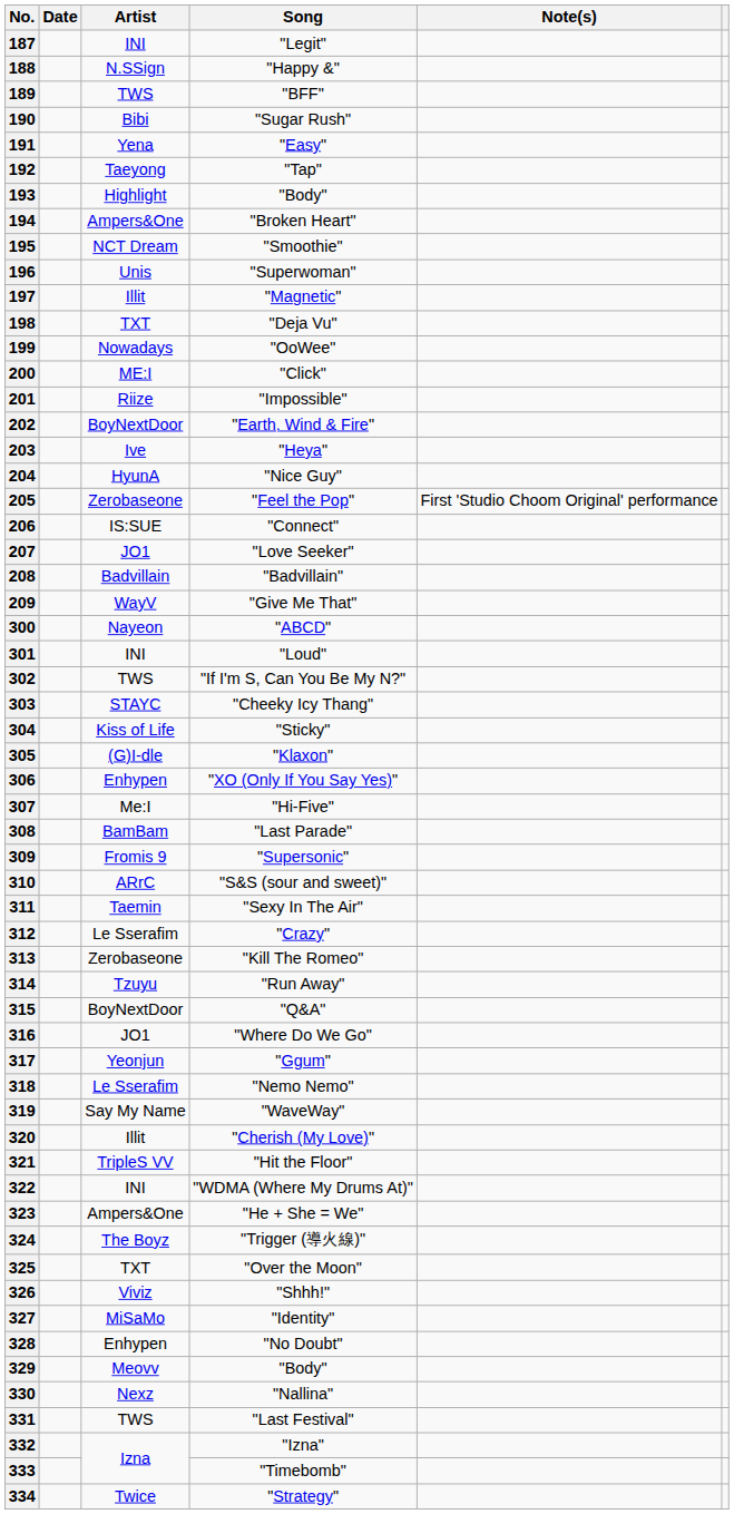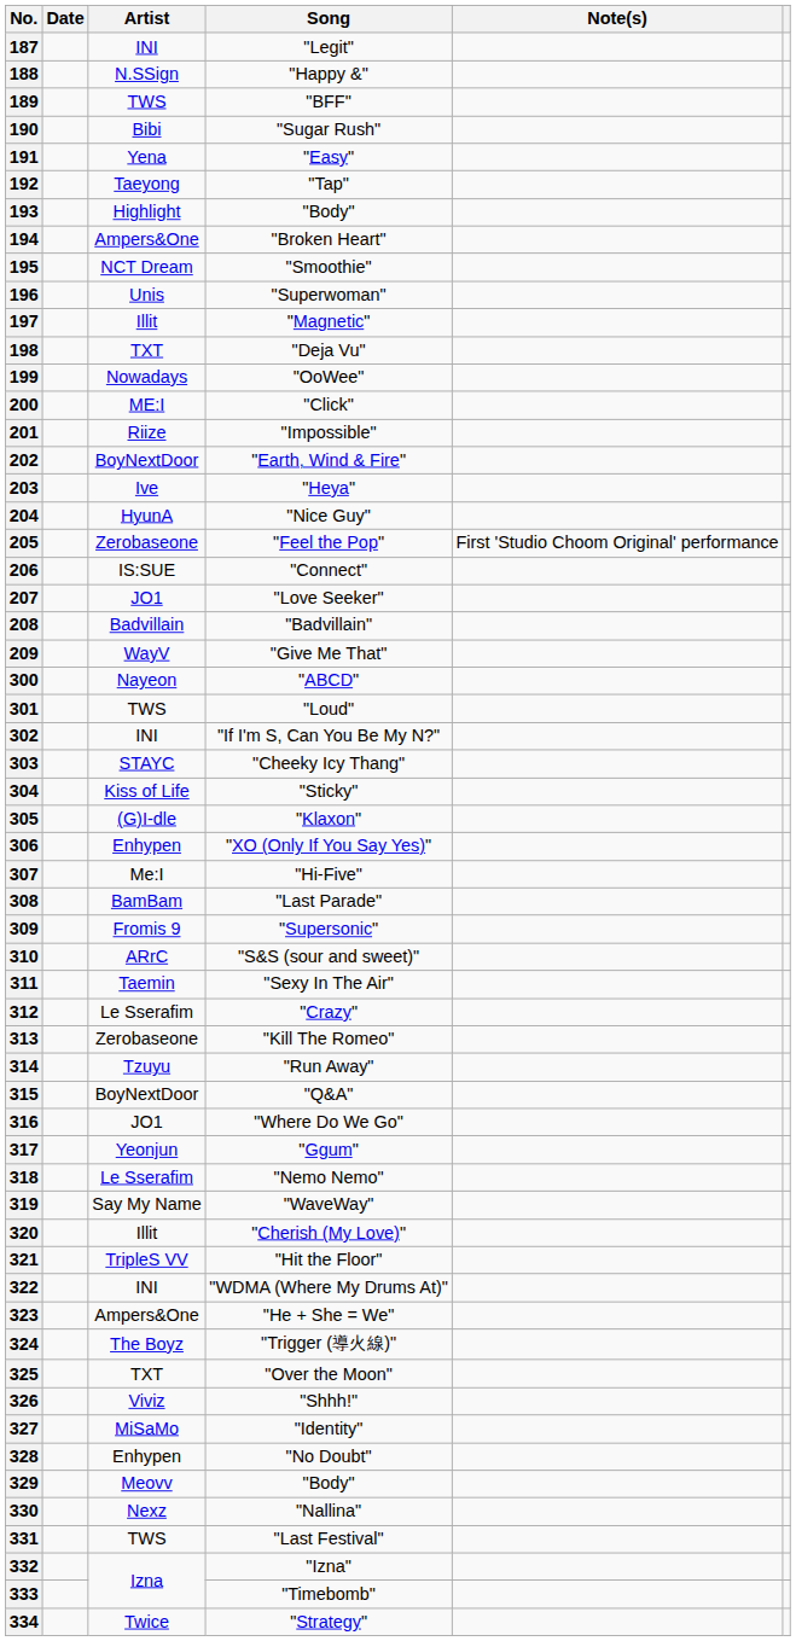301 | Artist: INI -> TWS
302 | Artist: TWS -> INI
